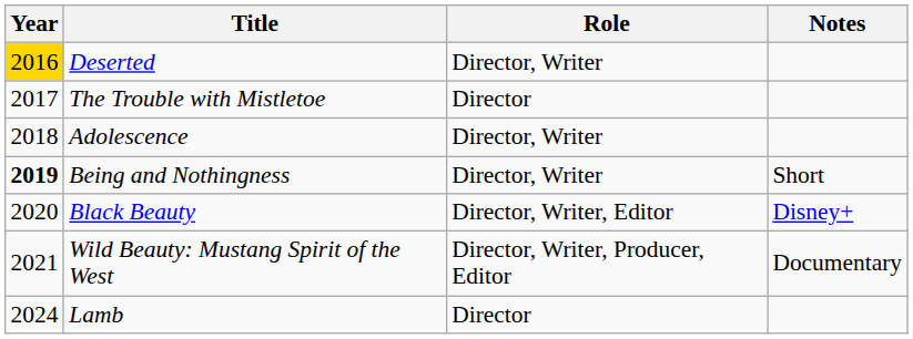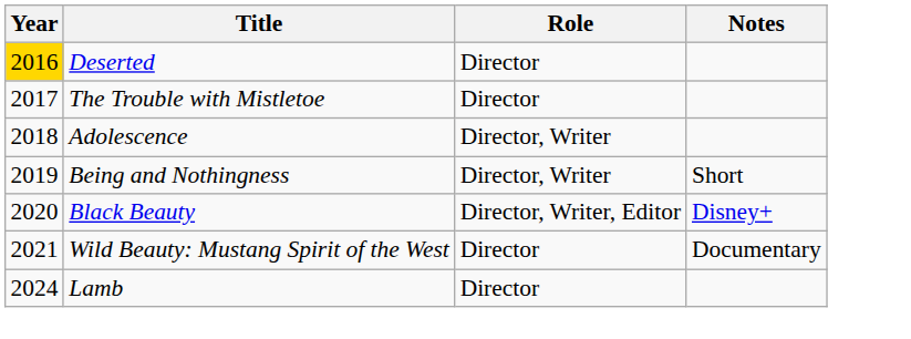Deserted | Role: Director, Writer -> Director
Being and Nothingness | Year: bold -> normal
Wild Beauty: Mustang Spirit of the West | Role: Director, Writer, Producer, Editor -> Director
